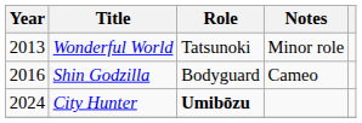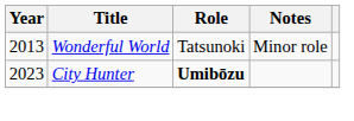- row: 2016 | Shin Godzilla | Bodyguard | Cameo
City Hunter | Year: 2024 -> 2023
